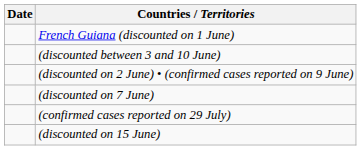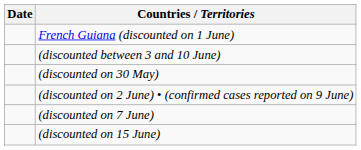+ row: (discounted on 30 May)
- row: (confirmed cases reported on 29 July)
